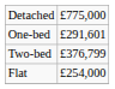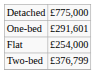rows swapped: Two-bed <-> Flat
